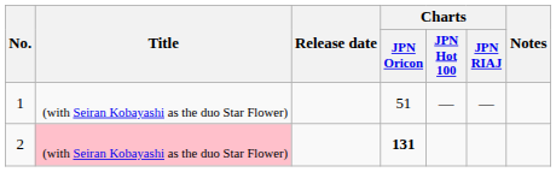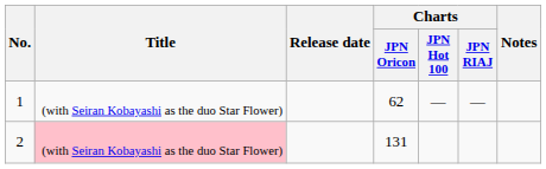1 | Charts / JPN Oricon: 51 -> 62
2 | Charts / JPN Oricon: bold -> normal
